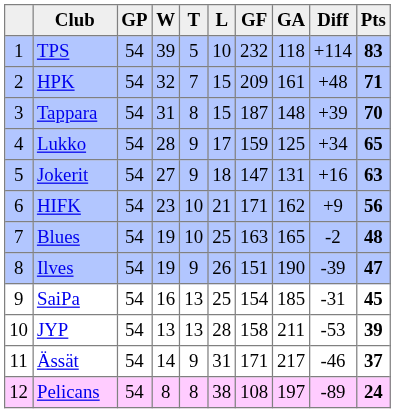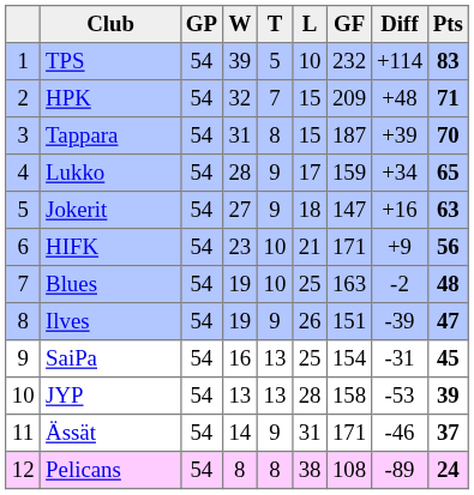- column: GA | 118 | 161 | 148 | 125 | 131 | 162 | 165 | 190 | 185 | 211 | 217 | 197
